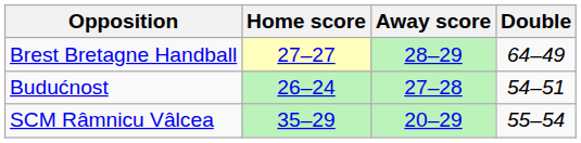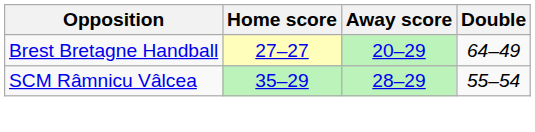Brest Bretagne Handball | Away score: 28–29 -> 20–29
- row: Budućnost | 26–24 | 27–28 | 54–51
SCM Râmnicu Vâlcea | Away score: 20–29 -> 28–29
